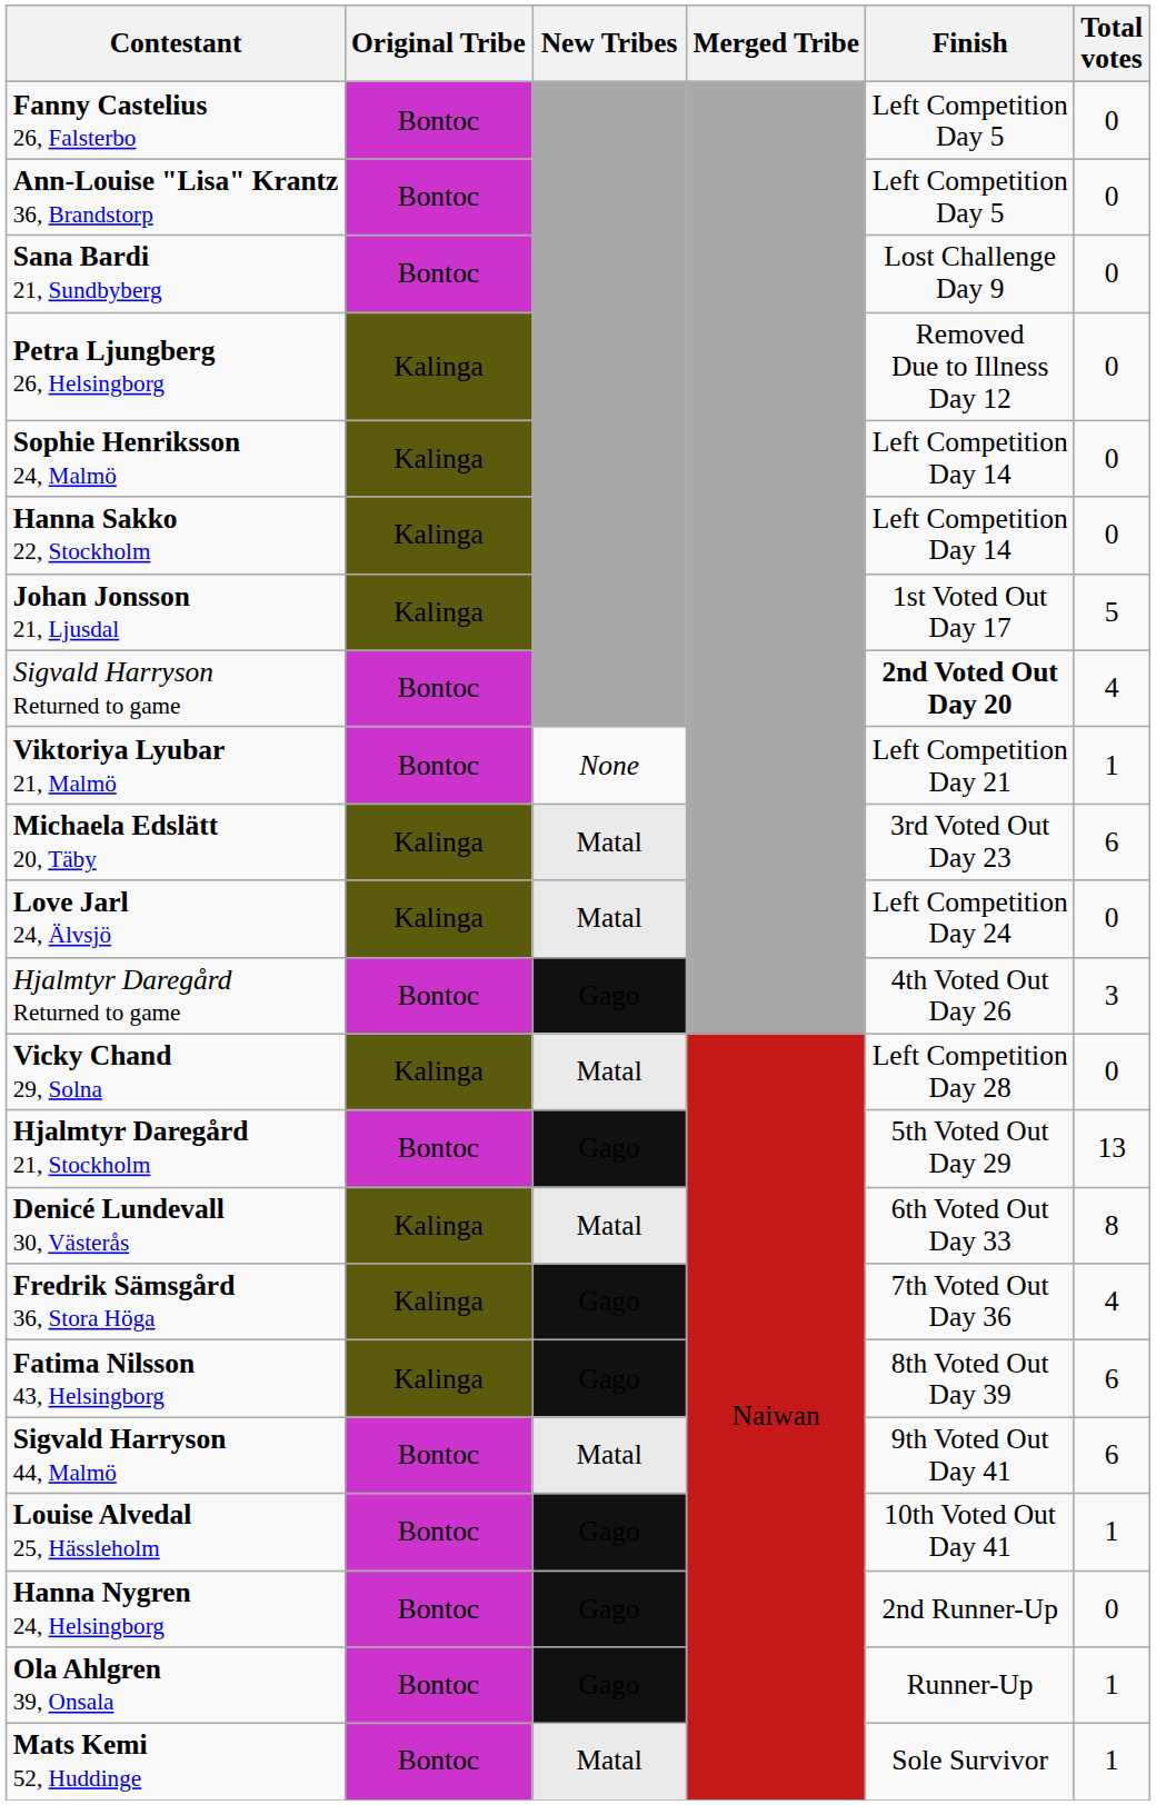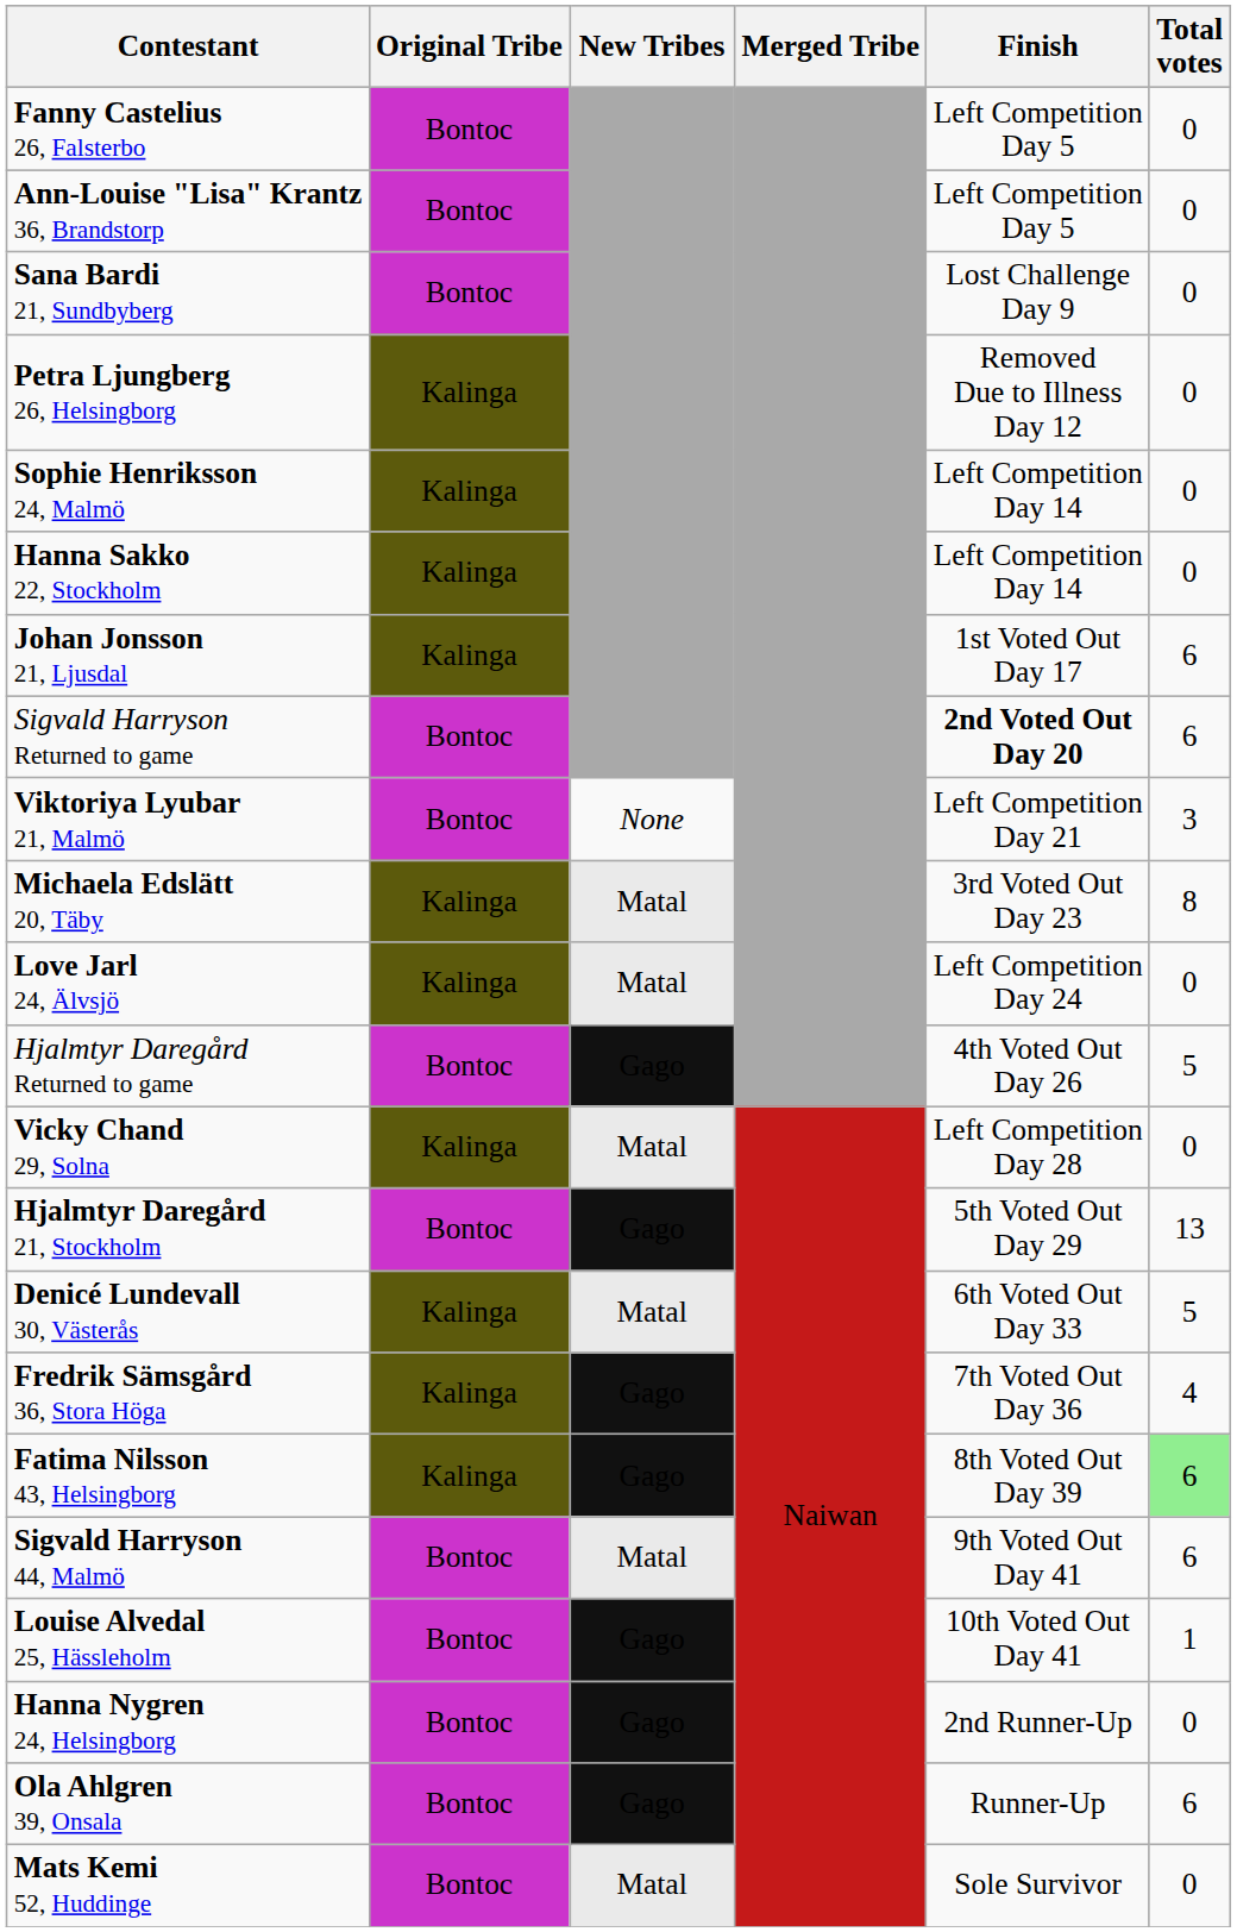Johan Jonsson 21, Ljusdal | Total votes: 5 -> 6
Sigvald Harryson Returned to game | Total votes: 4 -> 6
Viktoriya Lyubar 21, Malmö | Total votes: 1 -> 3
Michaela Edslätt 20, Täby | Total votes: 6 -> 8
Hjalmtyr Daregård Returned to game | Total votes: 3 -> 5
Denicé Lundevall 30, Västerås | Total votes: 8 -> 5
Fatima Nilsson 43, Helsingborg | Total votes: no background -> lightgreen background
Ola Ahlgren 39, Onsala | Total votes: 1 -> 6
Mats Kemi 52, Huddinge | Total votes: 1 -> 0
